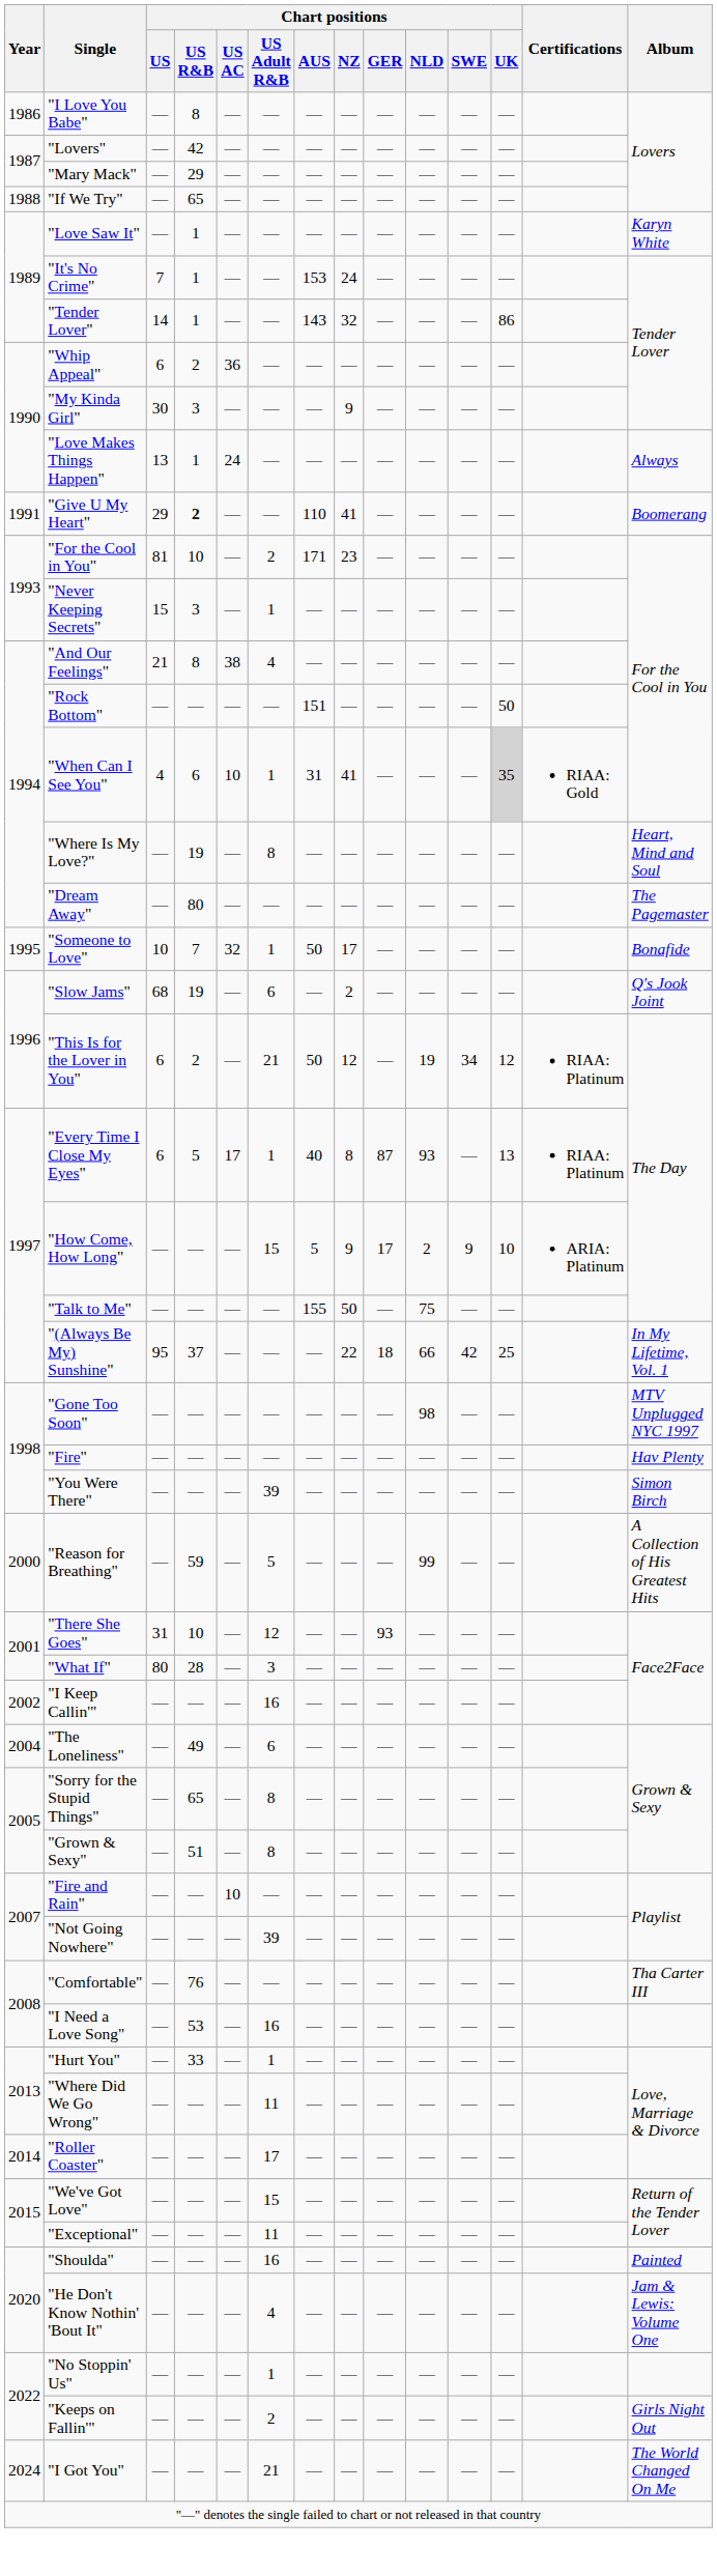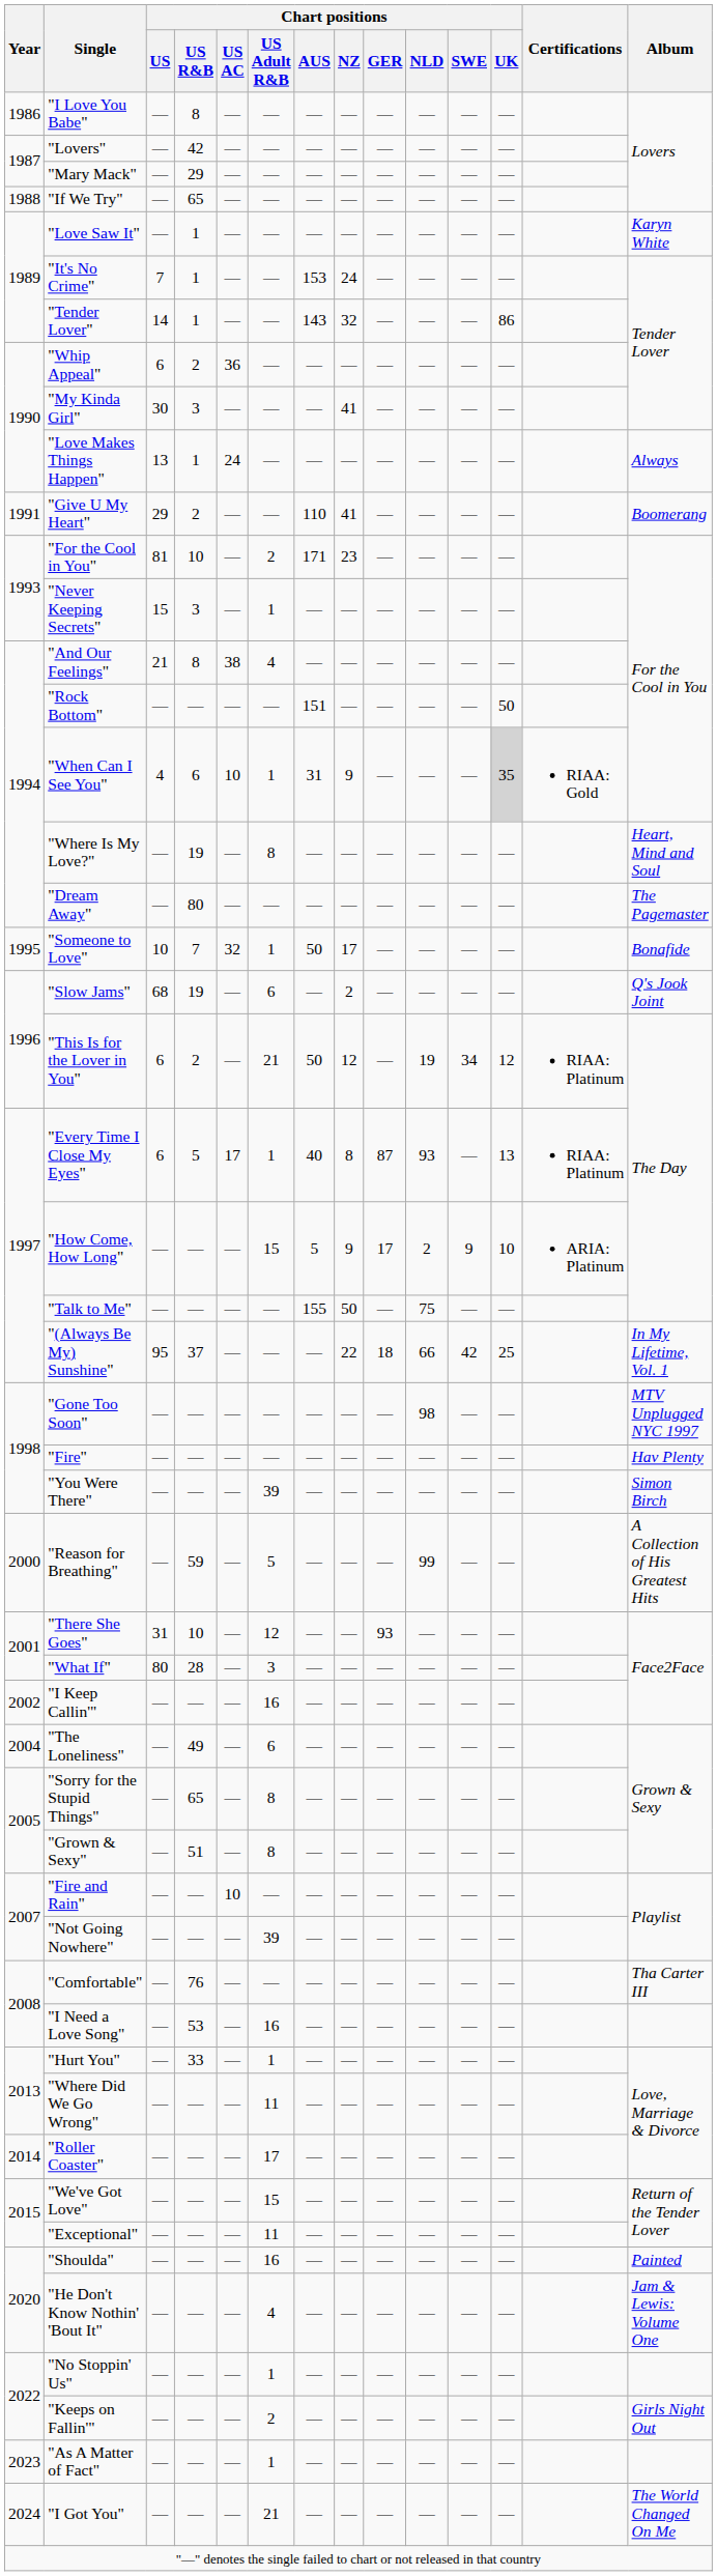"My Kinda Girl" | Chart positions / NZ: 9 -> 41
"Give U My Heart" | Chart positions / US R&B: bold -> normal
"When Can I See You" | Chart positions / NZ: 41 -> 9
+ row: 2023 | "As A Matter of Fact" | — | — | — | 1 | — | — | — | — | — | —
